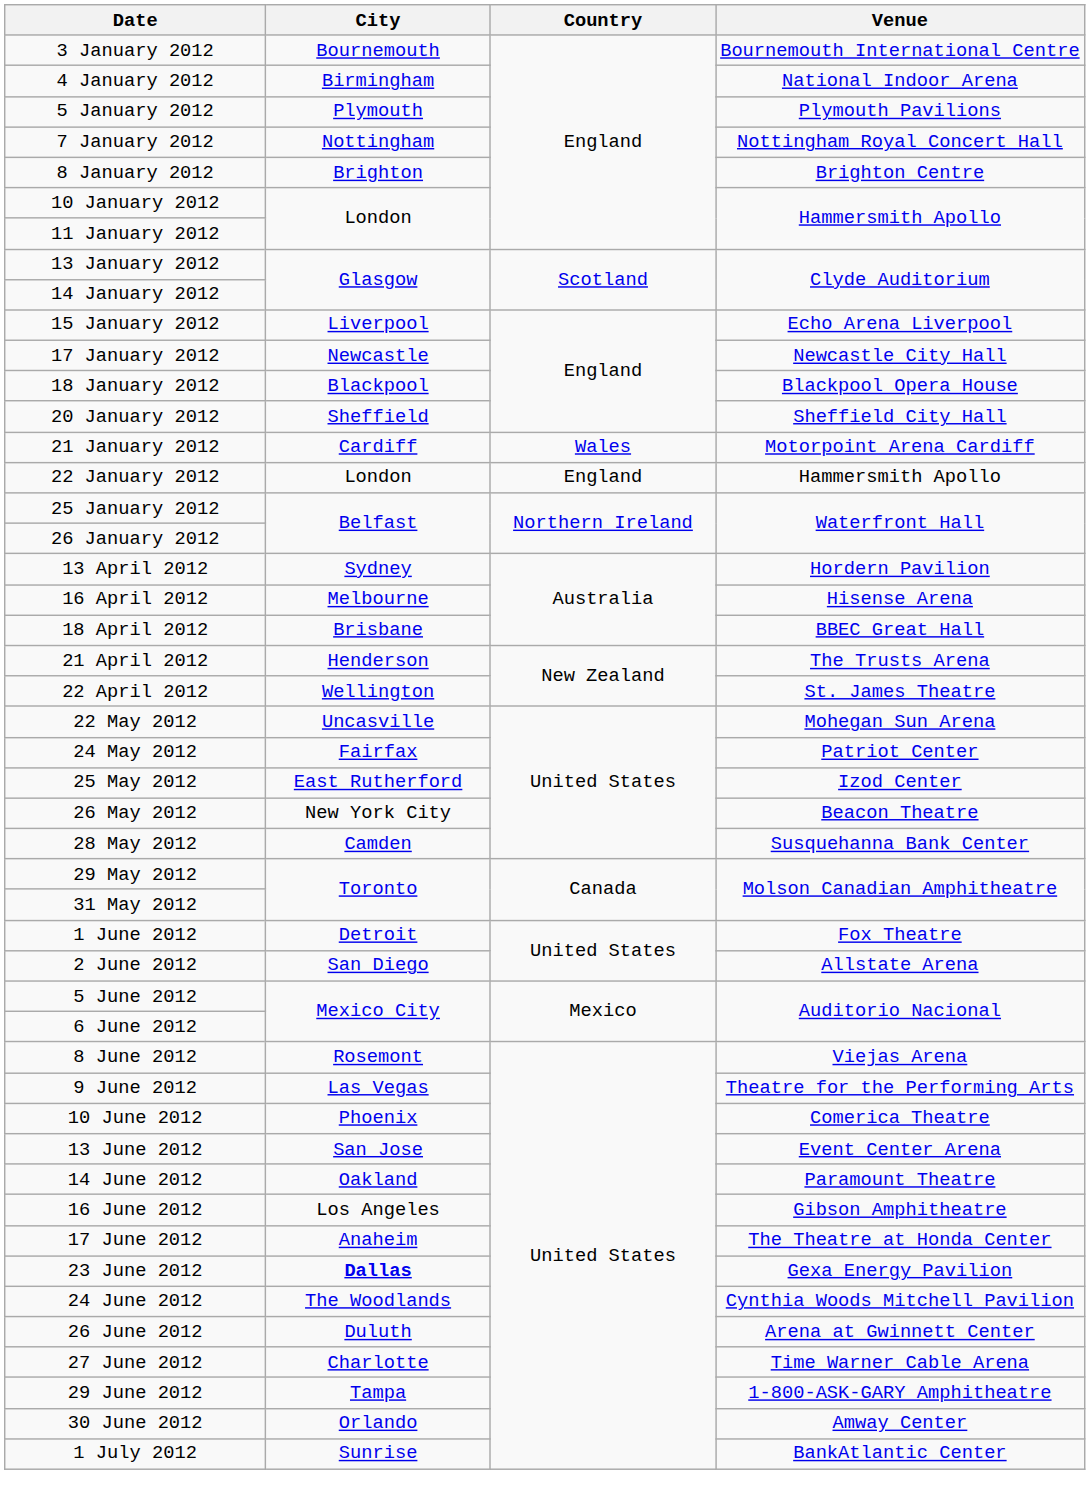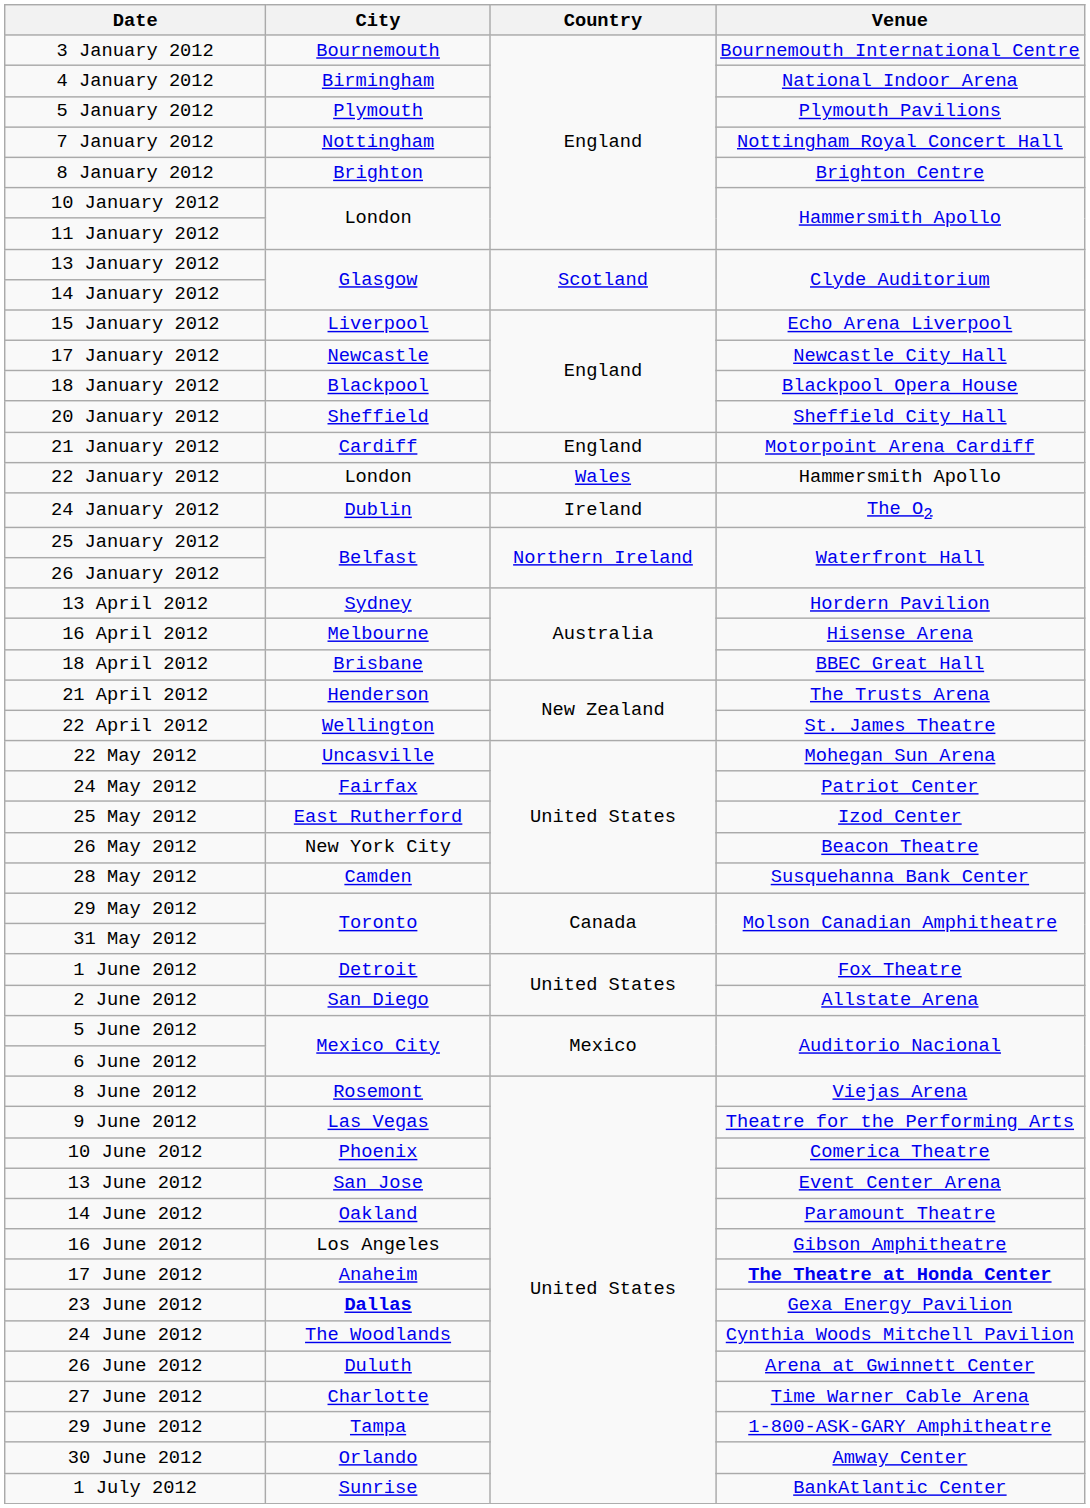21 January 2012 | Country: Wales -> England
22 January 2012 | Country: England -> Wales
+ row: 24 January 2012 | Dublin | Ireland | The O2
17 June 2012 | Venue: normal -> bold
